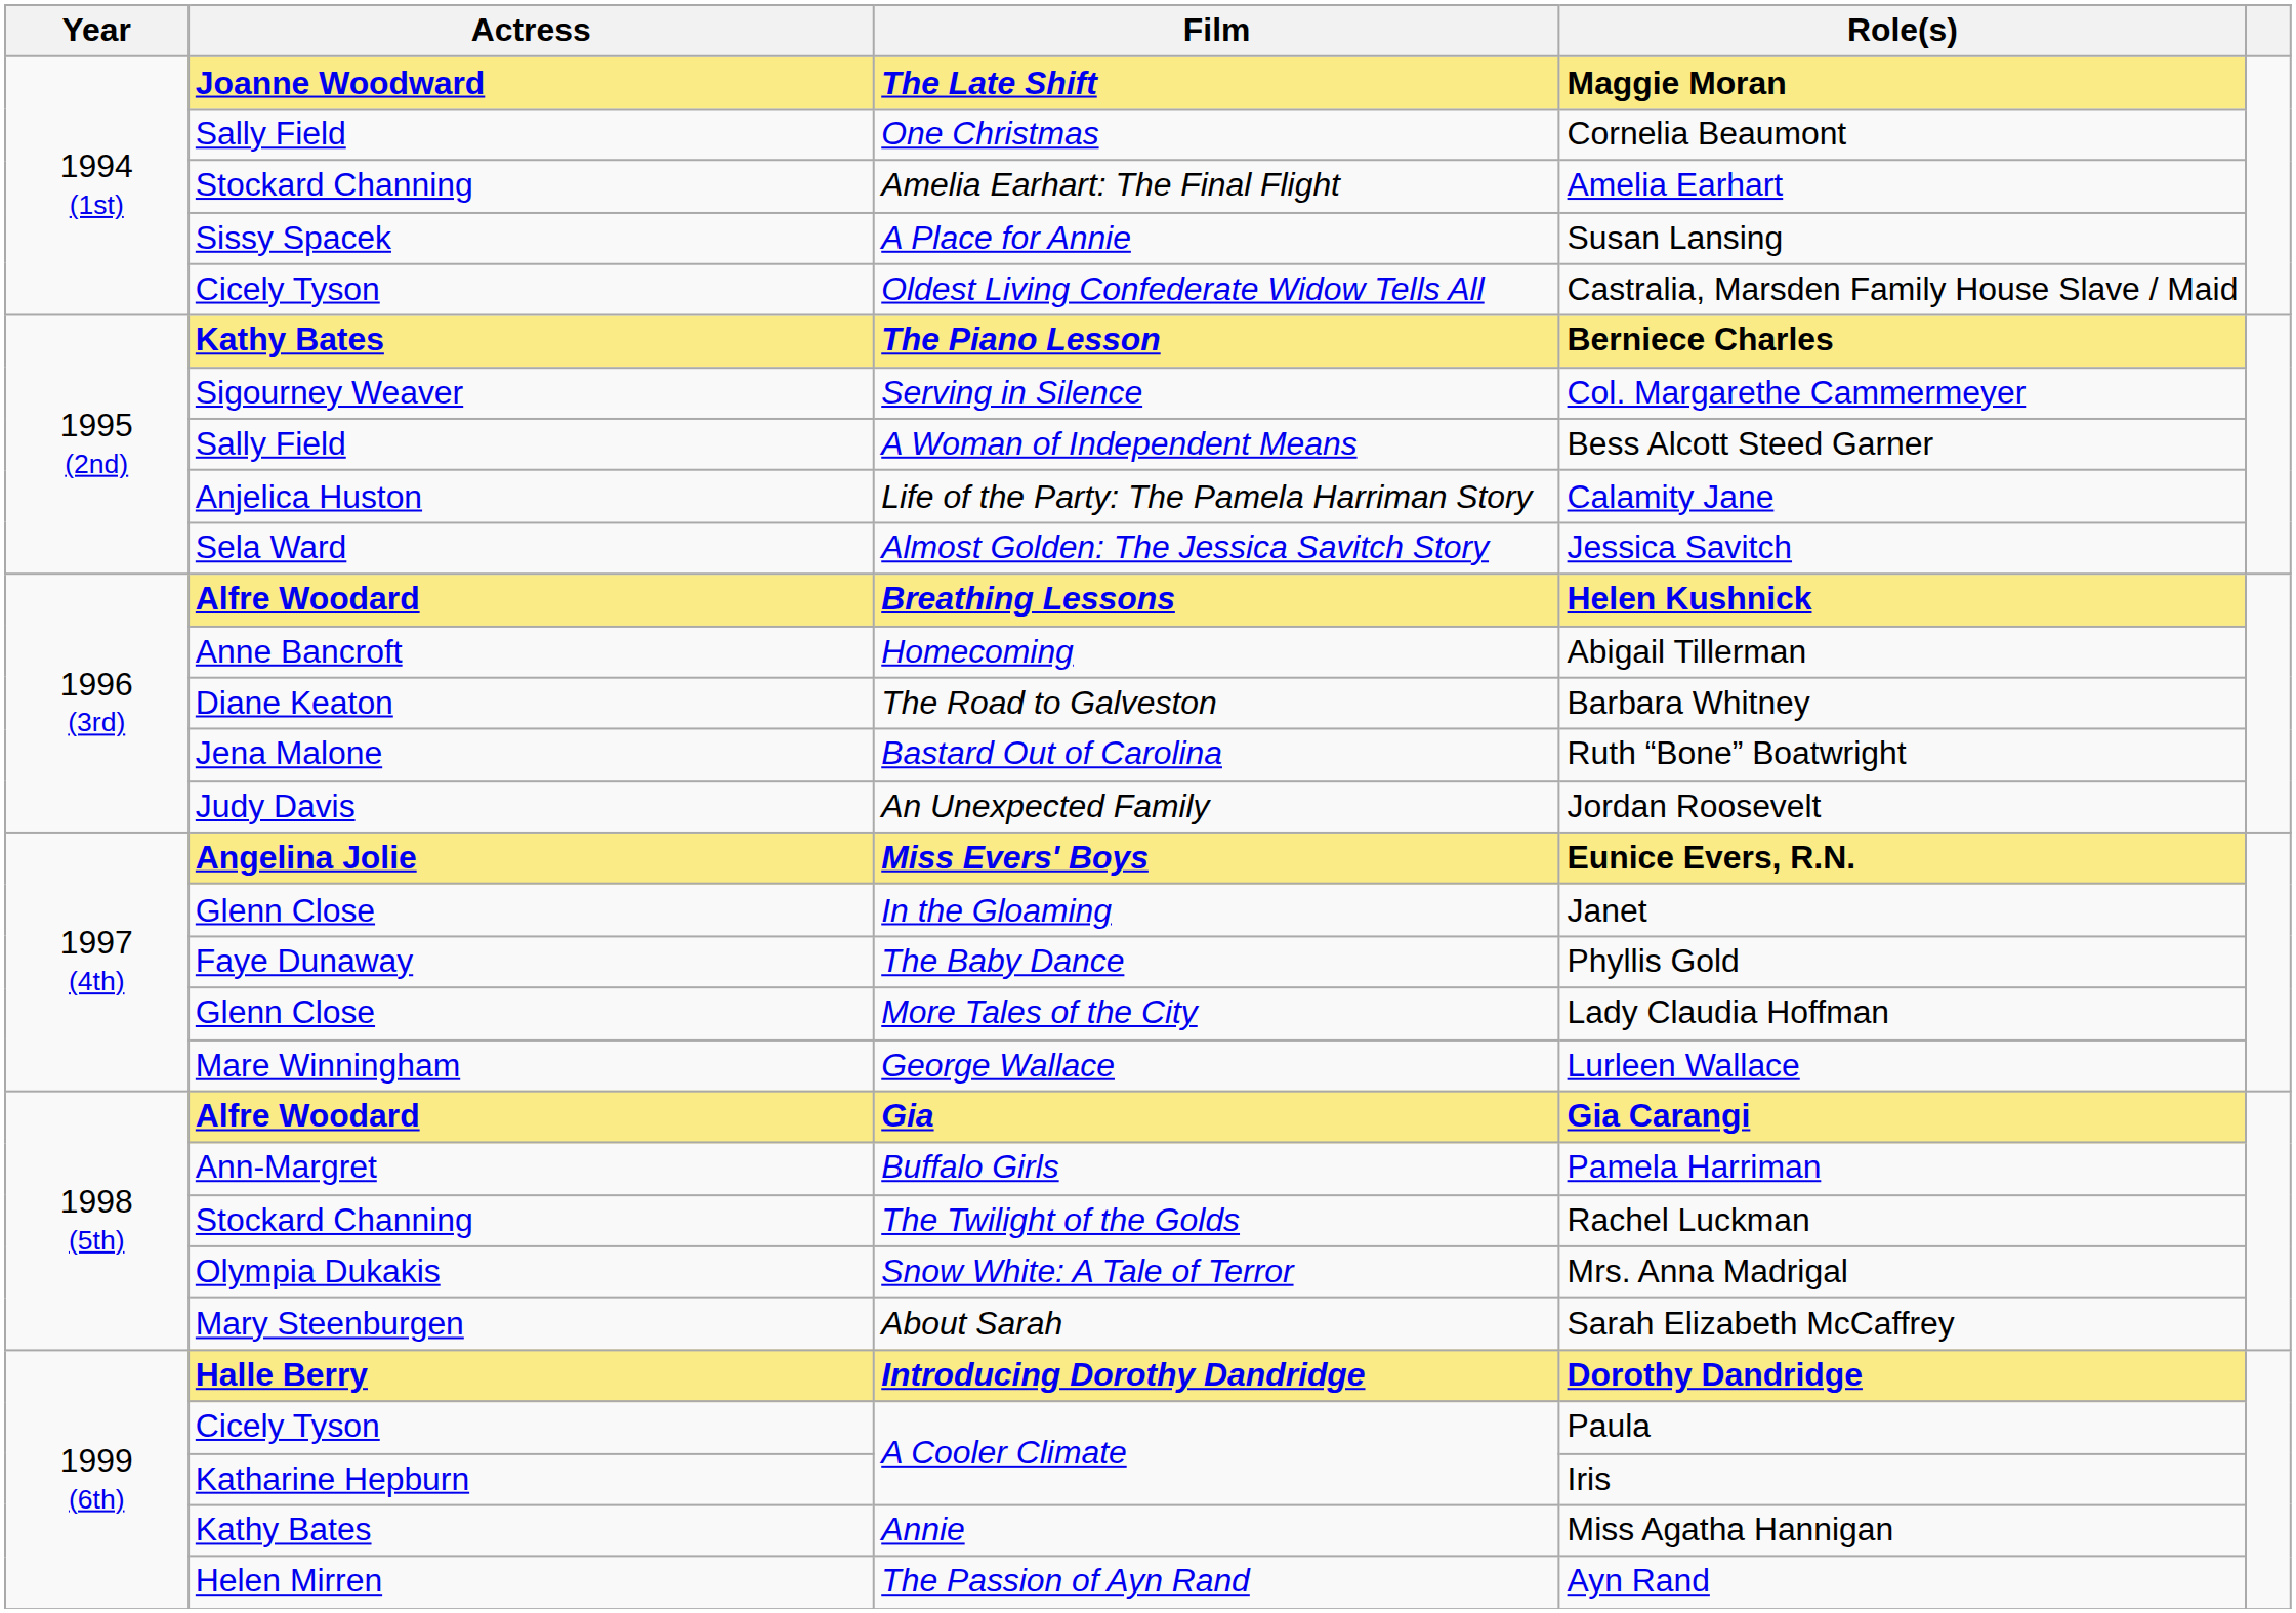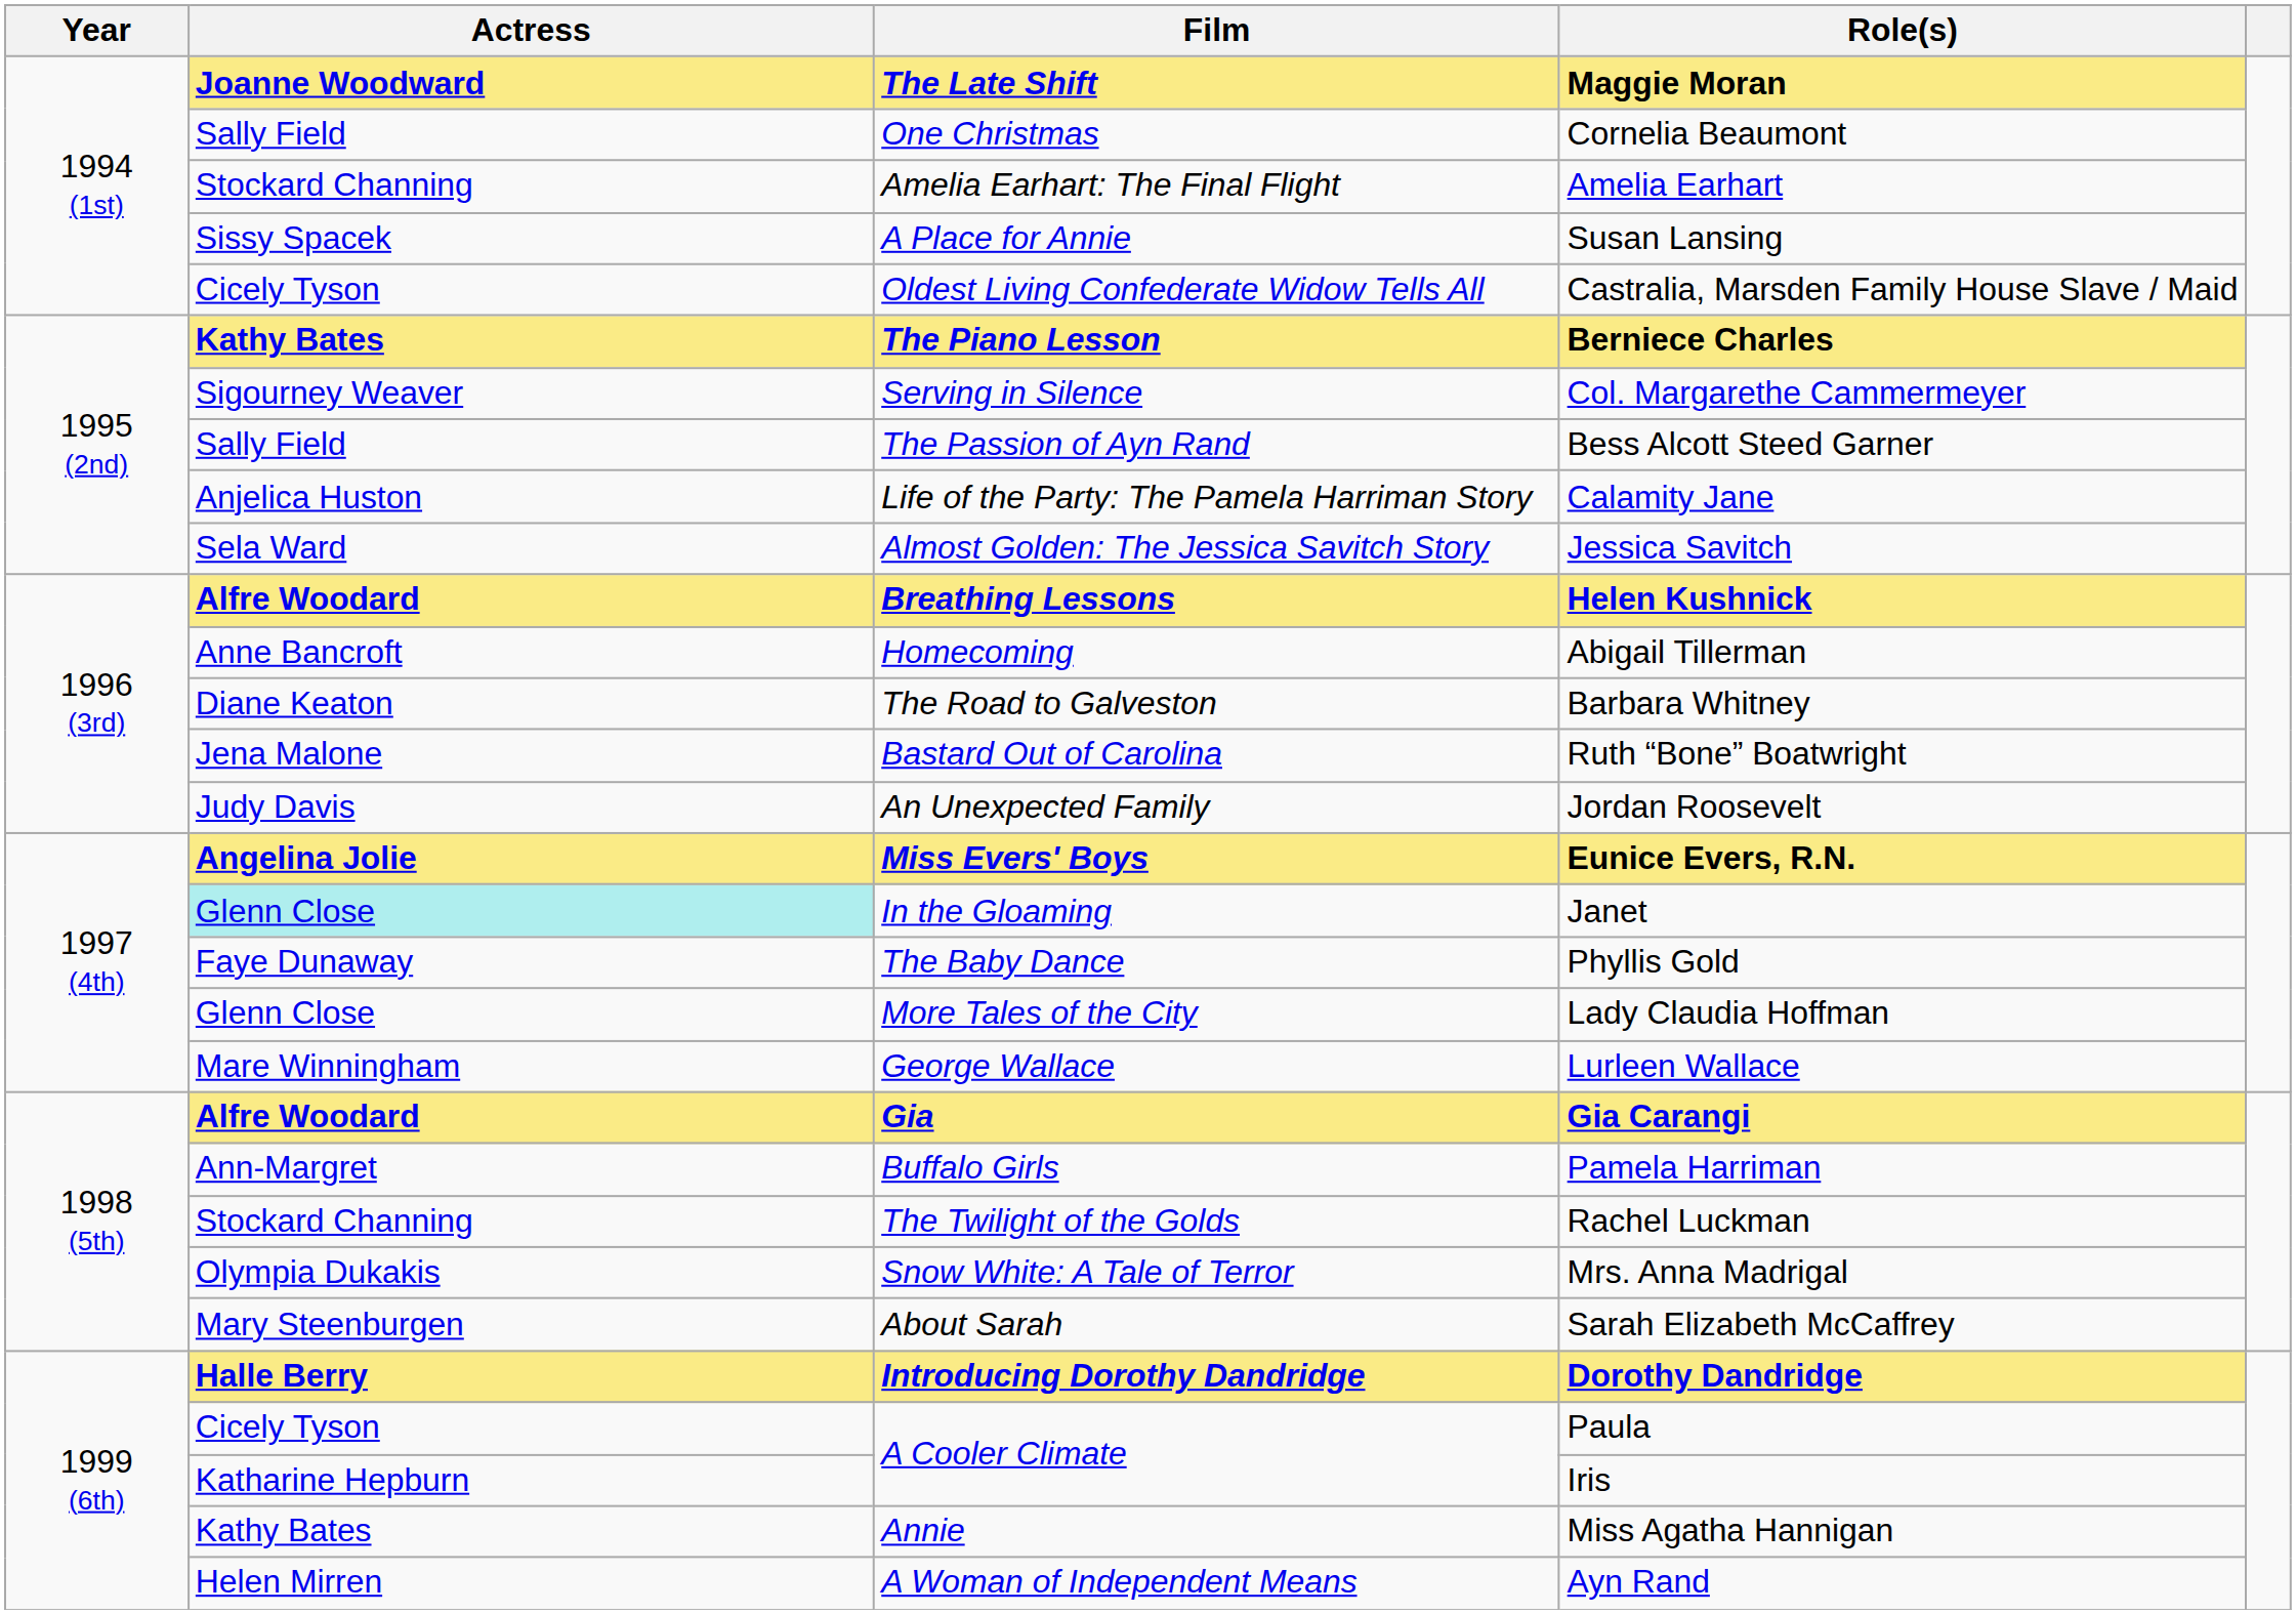Bess Alcott Steed Garner | Film: A Woman of Independent Means -> The Passion of Ayn Rand
Janet | Actress: no background -> paleturquoise background
Ayn Rand | Film: The Passion of Ayn Rand -> A Woman of Independent Means
